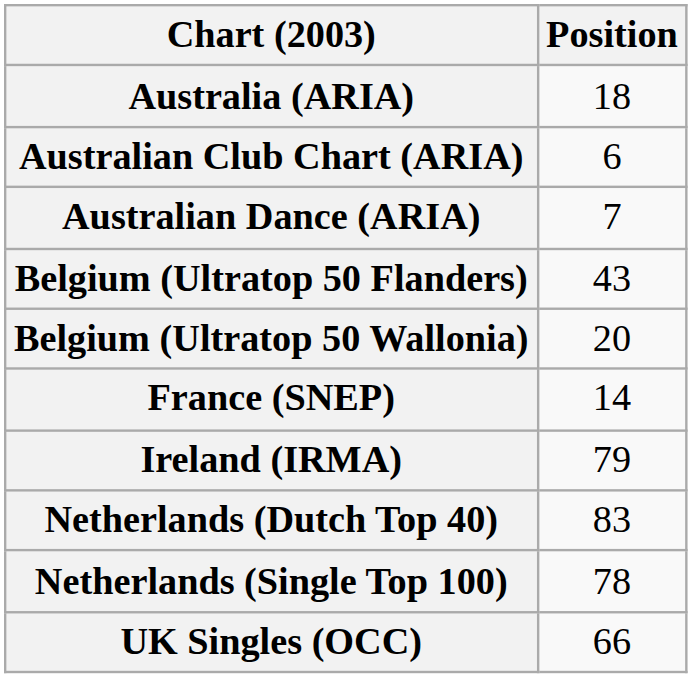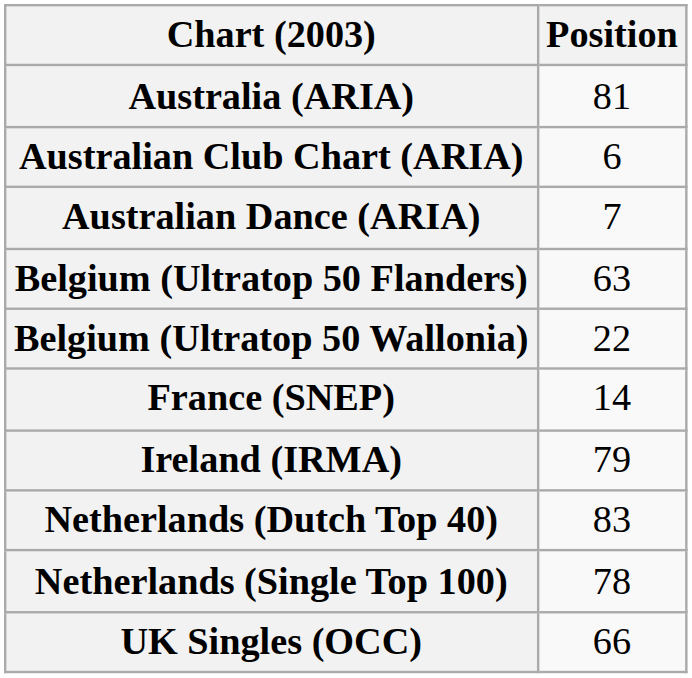Australia (ARIA) | Position: 18 -> 81
Belgium (Ultratop 50 Flanders) | Position: 43 -> 63
Belgium (Ultratop 50 Wallonia) | Position: 20 -> 22
